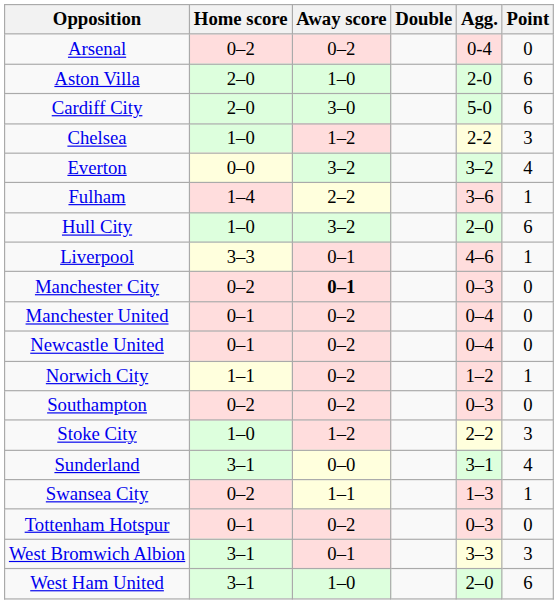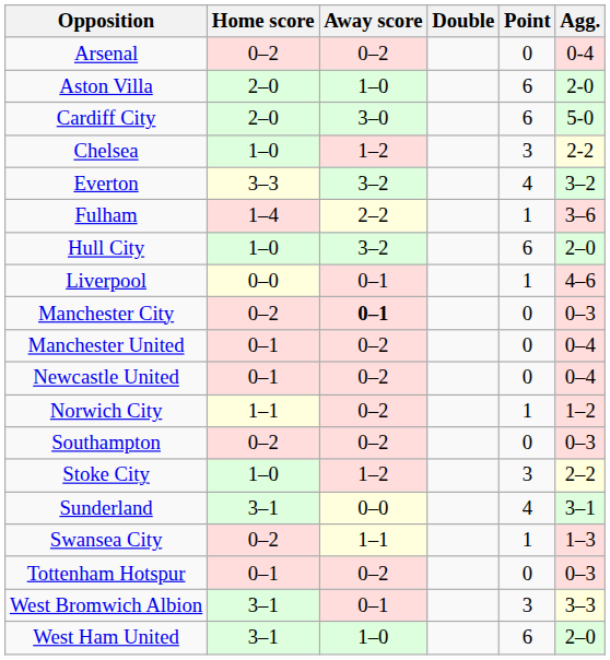columns swapped: Point <-> Agg.
Everton | Home score: 0–0 -> 3–3
Liverpool | Home score: 3–3 -> 0–0
